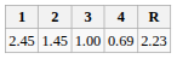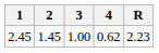2.45 | 4: 0.69 -> 0.62
